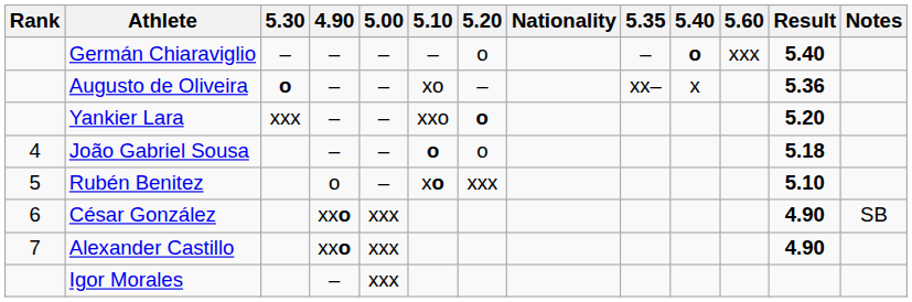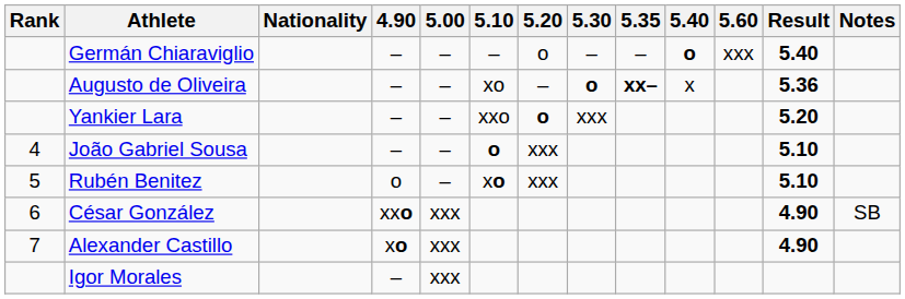columns swapped: Nationality <-> 5.30
Augusto de Oliveira | 5.35: normal -> bold
João Gabriel Sousa | 5.20: o -> xxx
João Gabriel Sousa | Result: 5.18 -> 5.10
Alexander Castillo | 4.90: xxo -> xo
